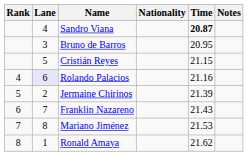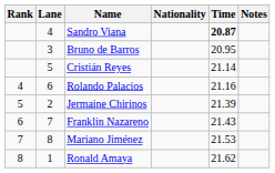Cristián Reyes | Time: 21.15 -> 21.14
Rolando Palacios | Lane: lavender background -> no background
